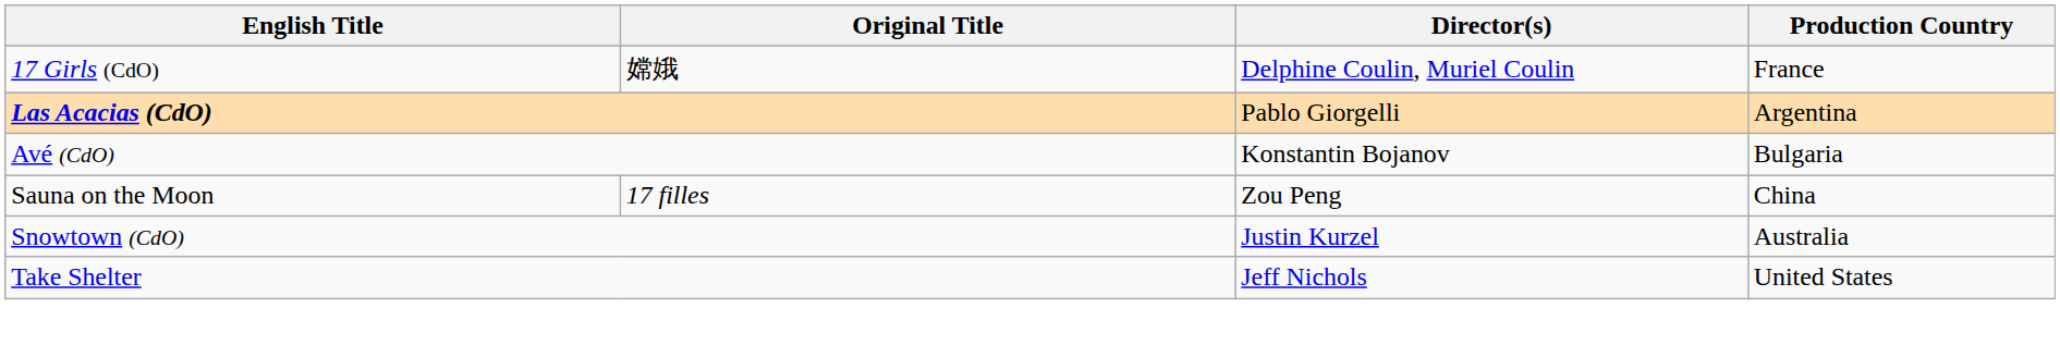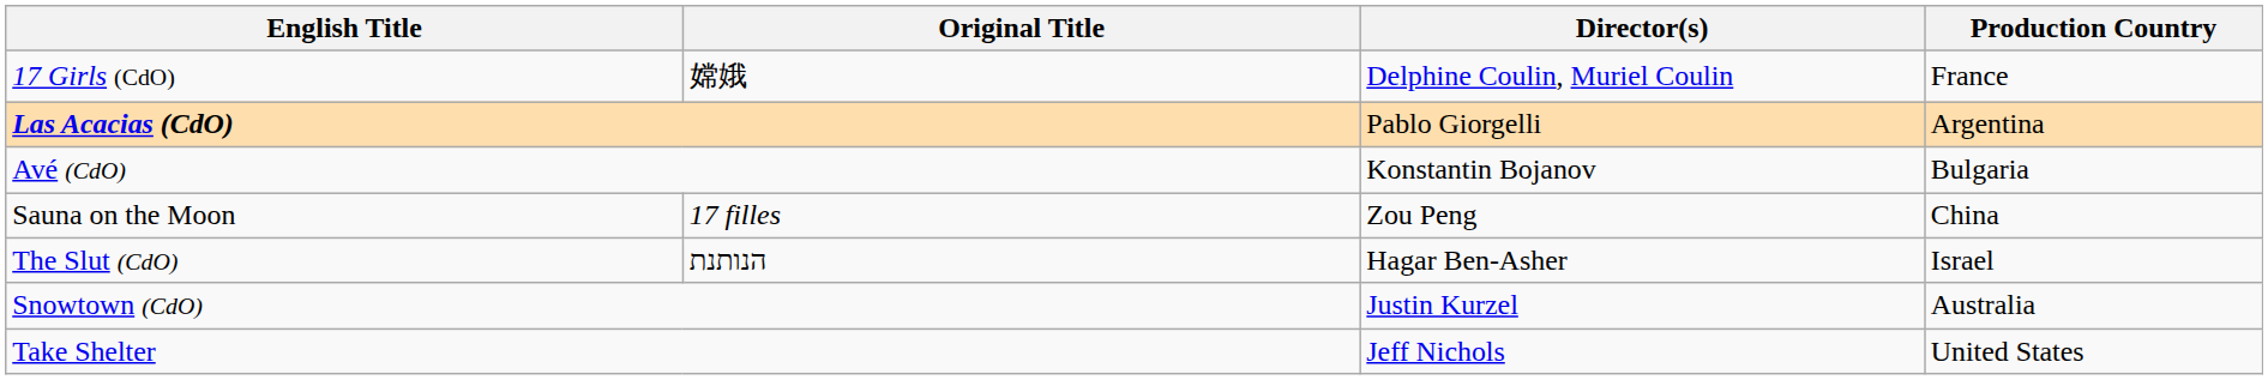+ row: The Slut (CdO) | הנותנת | Hagar Ben-Asher | Israel
